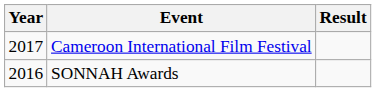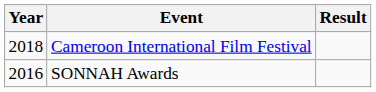Cameroon International Film Festival | Year: 2017 -> 2018
